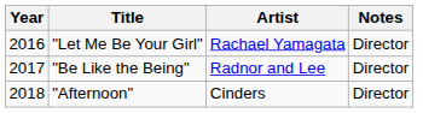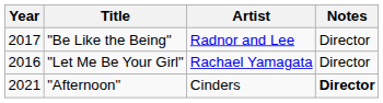rows swapped: "Let Me Be Your Girl" <-> "Be Like the Being"
"Afternoon" | Year: 2018 -> 2021
"Afternoon" | Notes: normal -> bold
